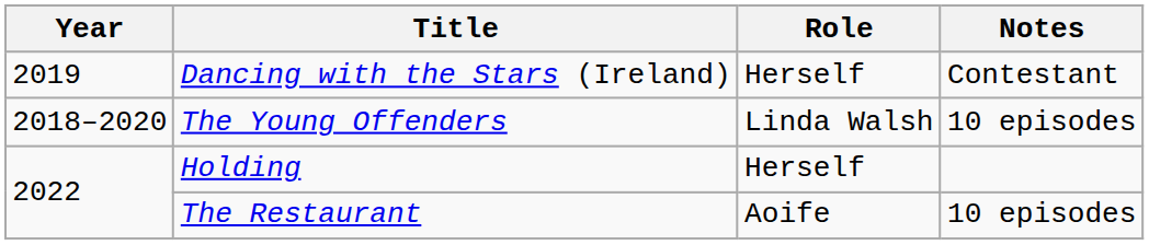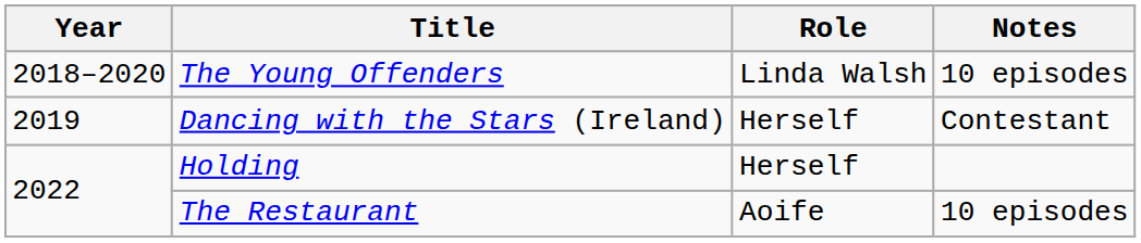rows swapped: The Young Offenders <-> Dancing with the Stars (Ireland)
